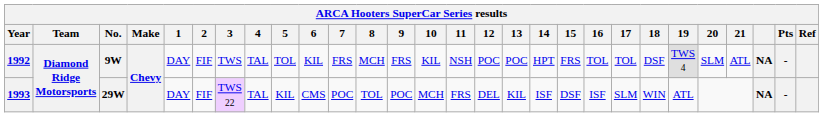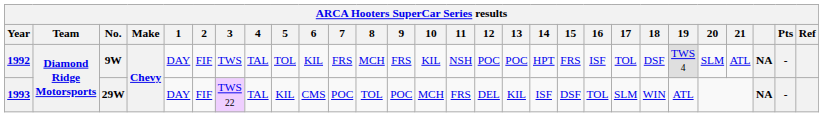1992 | 16: TOL -> ISF
1993 | 16: ISF -> TOL
